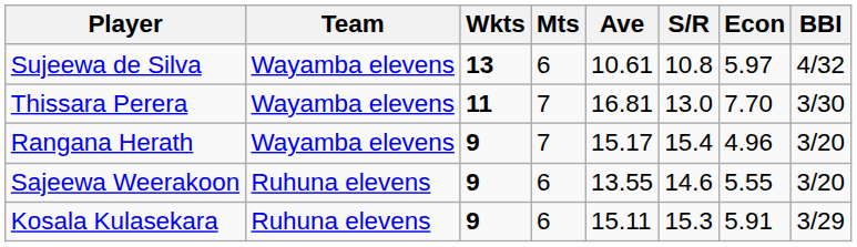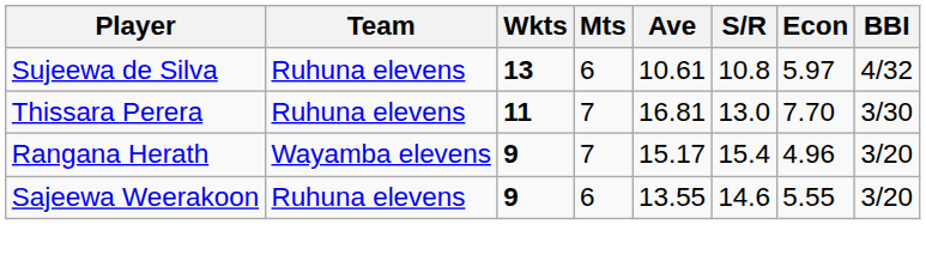Sujeewa de Silva | Team: Wayamba elevens -> Ruhuna elevens
Thissara Perera | Team: Wayamba elevens -> Ruhuna elevens
- row: Kosala Kulasekara | Ruhuna elevens | 9 | 6 | 15.11 | 15.3 | 5.91 | 3/29
